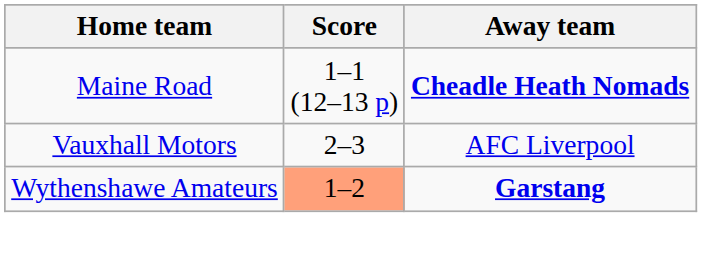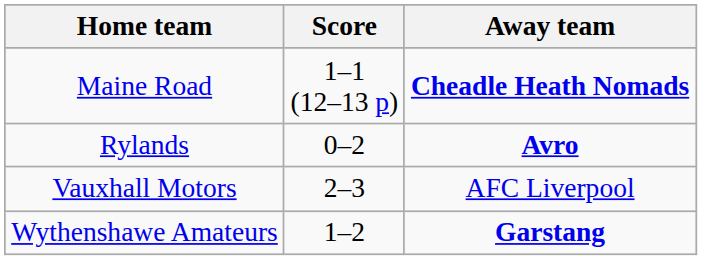+ row: Rylands | 0–2 | Avro
Wythenshawe Amateurs | Score: lightsalmon background -> no background
